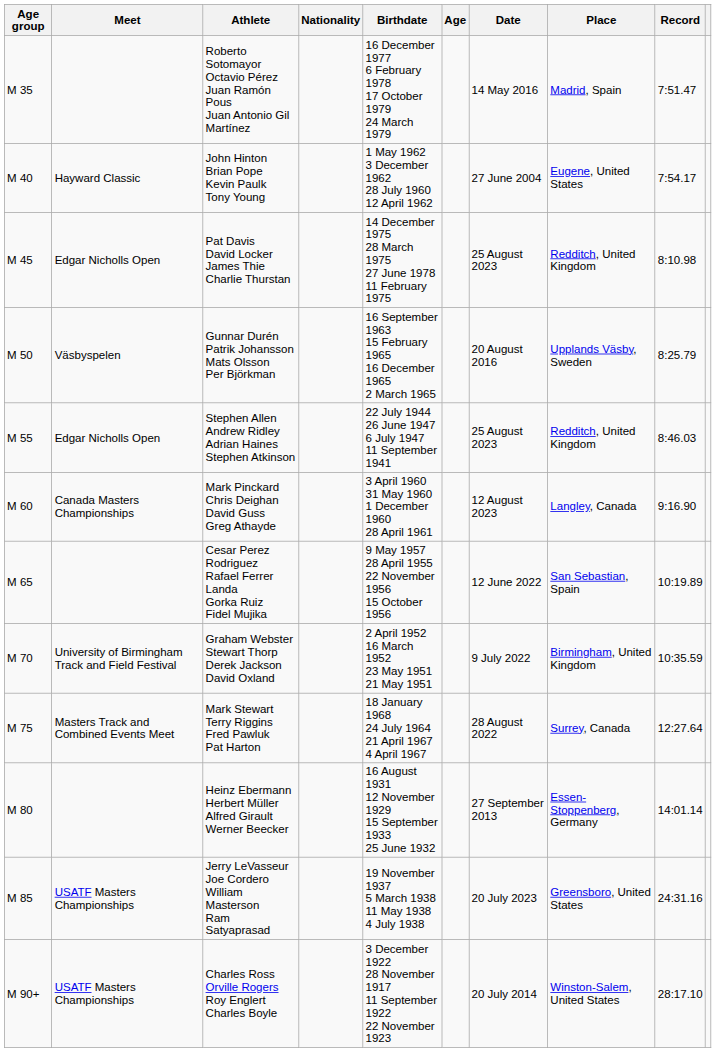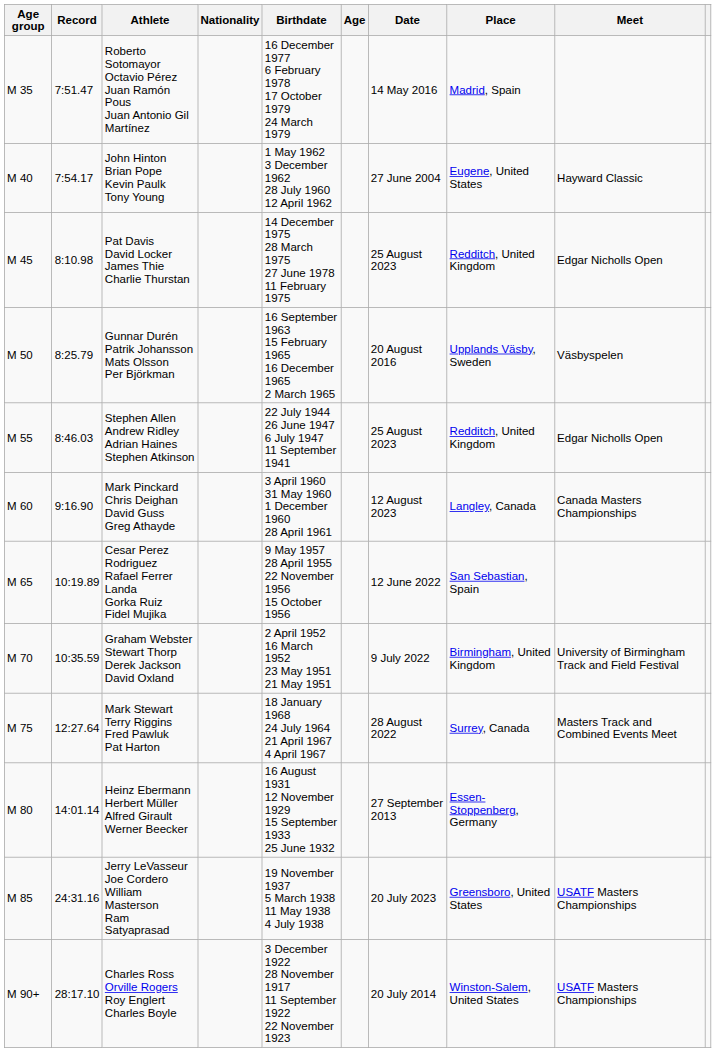columns swapped: Record <-> Meet
